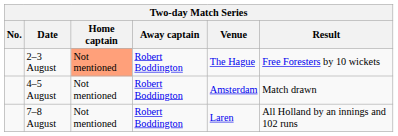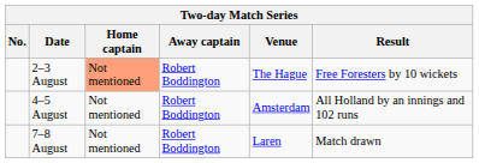4–5 August | Result: Match drawn -> All Holland by an innings and 102 runs
7–8 August | Result: All Holland by an innings and 102 runs -> Match drawn
